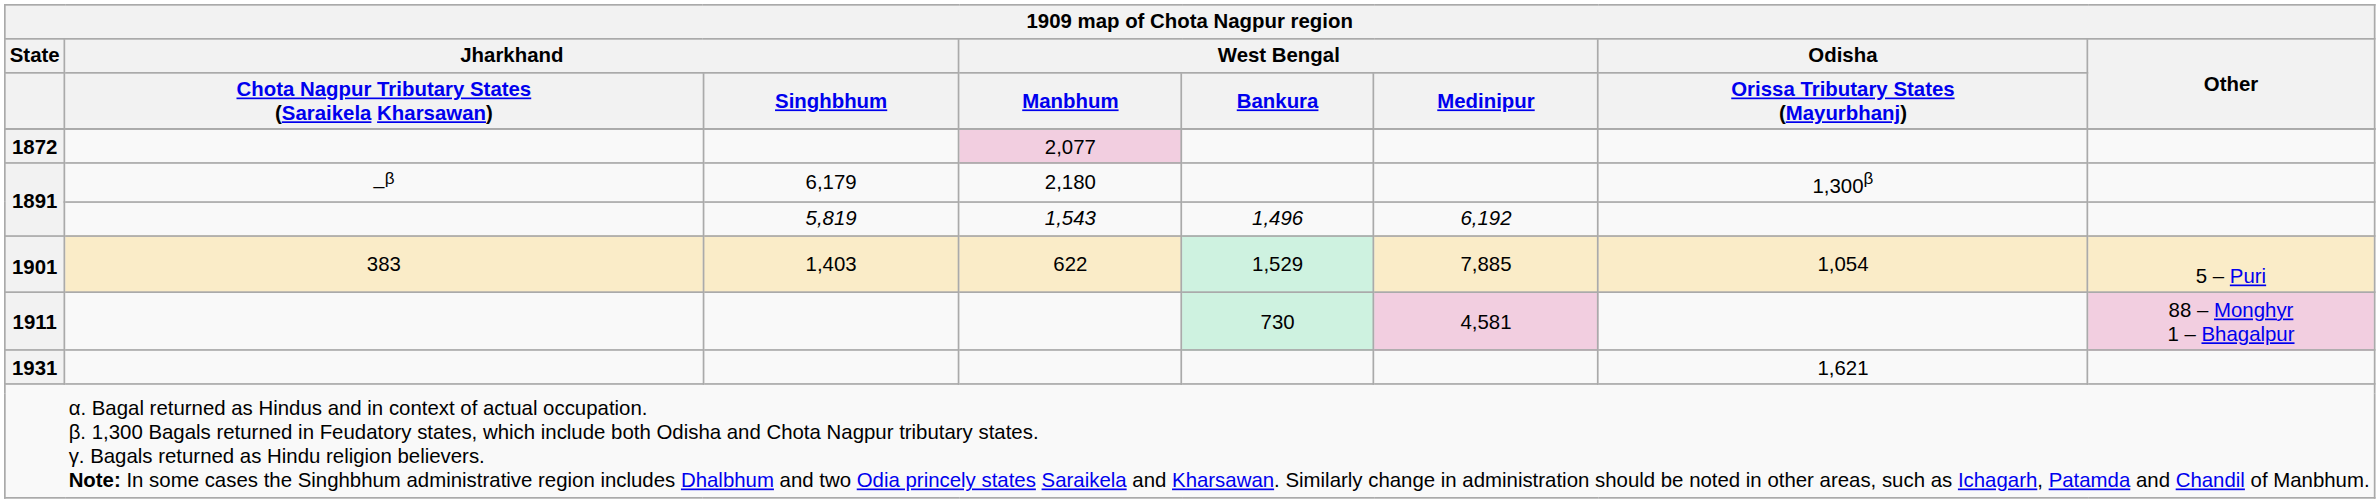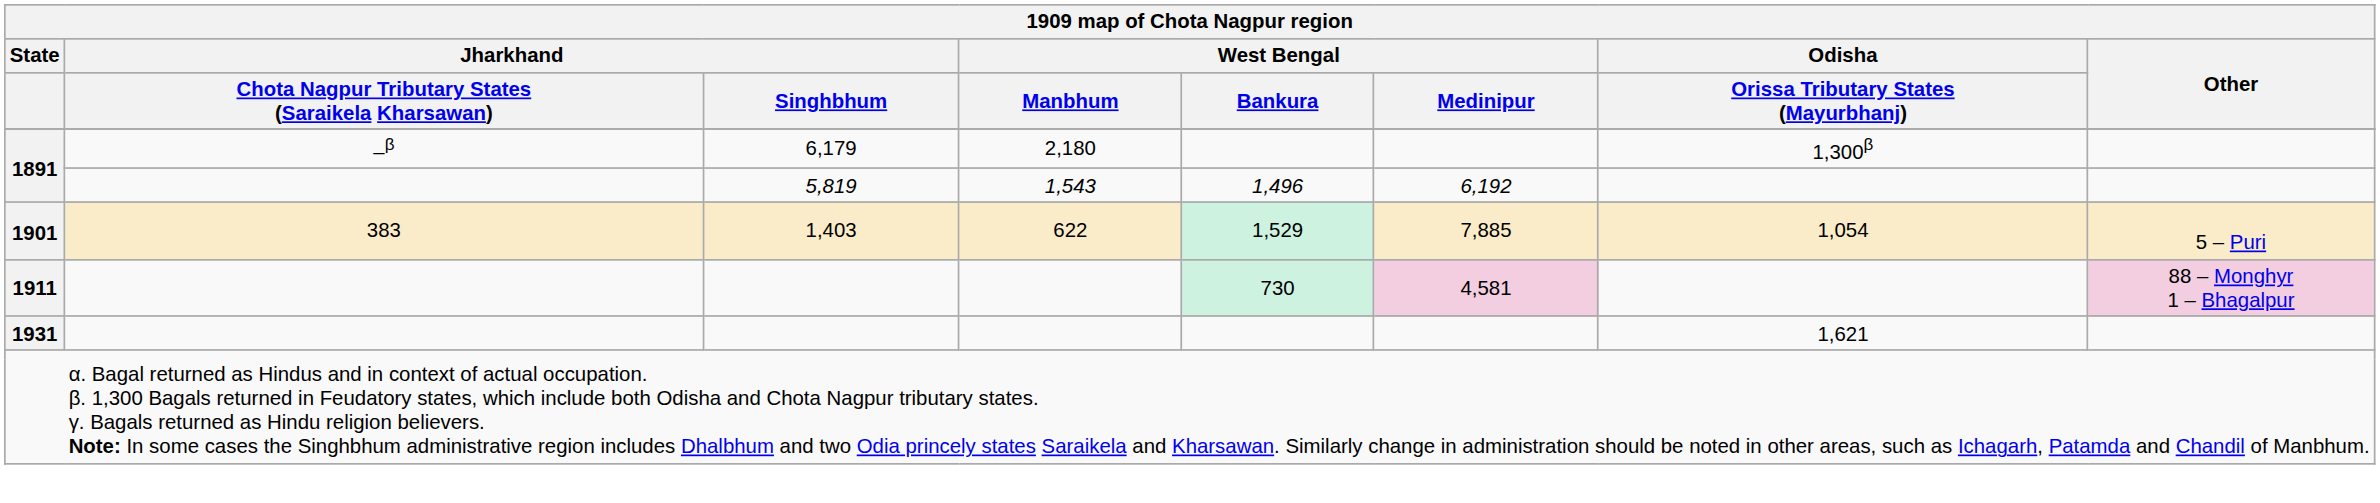- row: 1872 | 2,077
